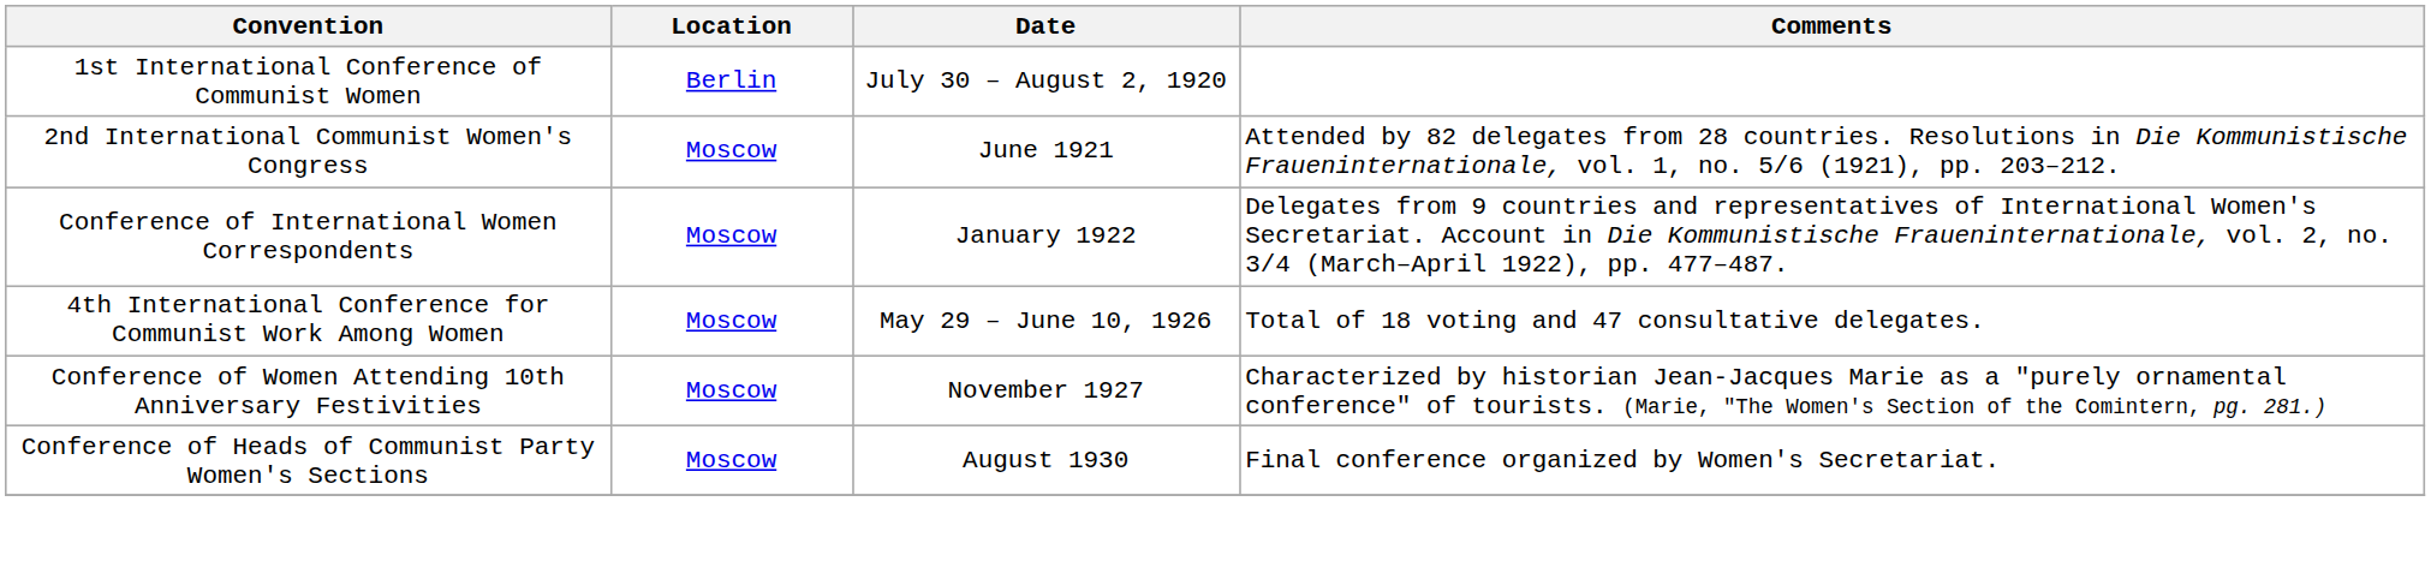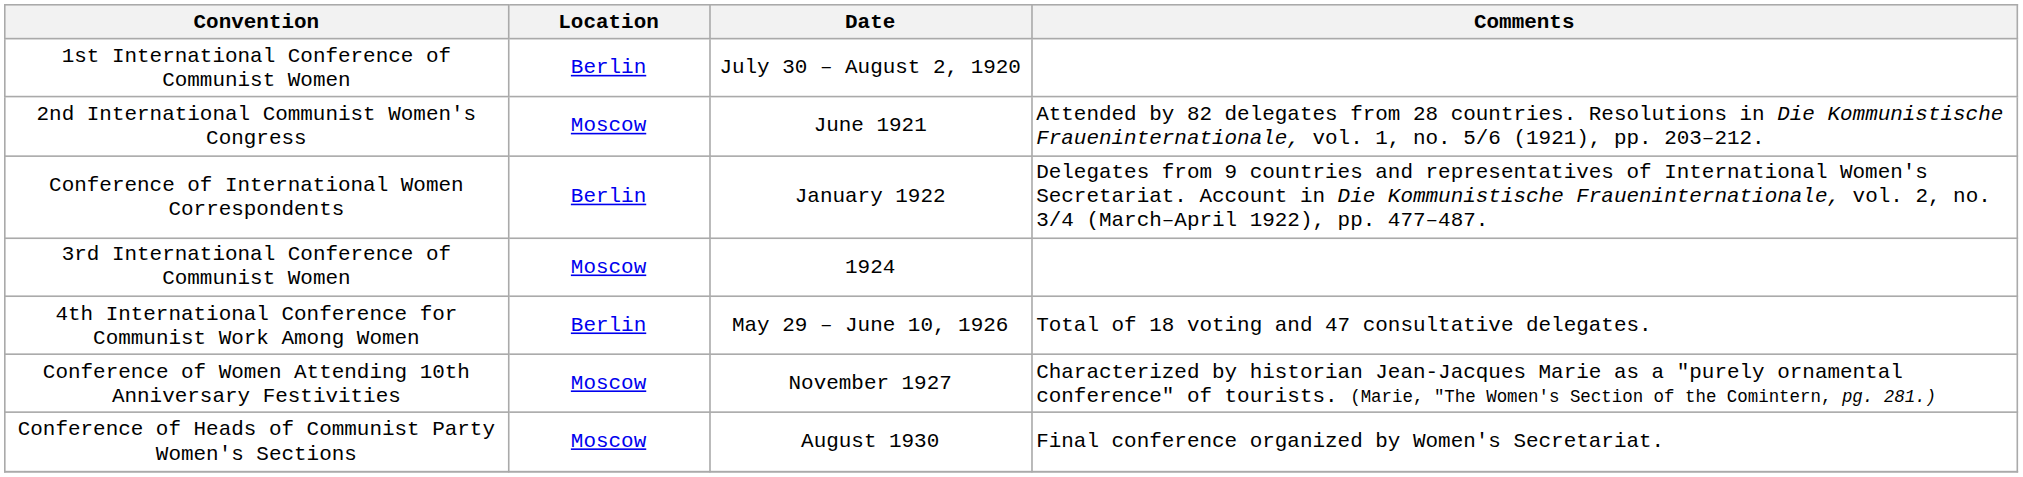Conference of International Women Correspondents | Location: Moscow -> Berlin
+ row: 3rd International Conference of Communist Women | Moscow | 1924
4th International Conference for Communist Work Among Women | Location: Moscow -> Berlin
